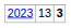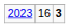2023 | column 2: 13 -> 16
